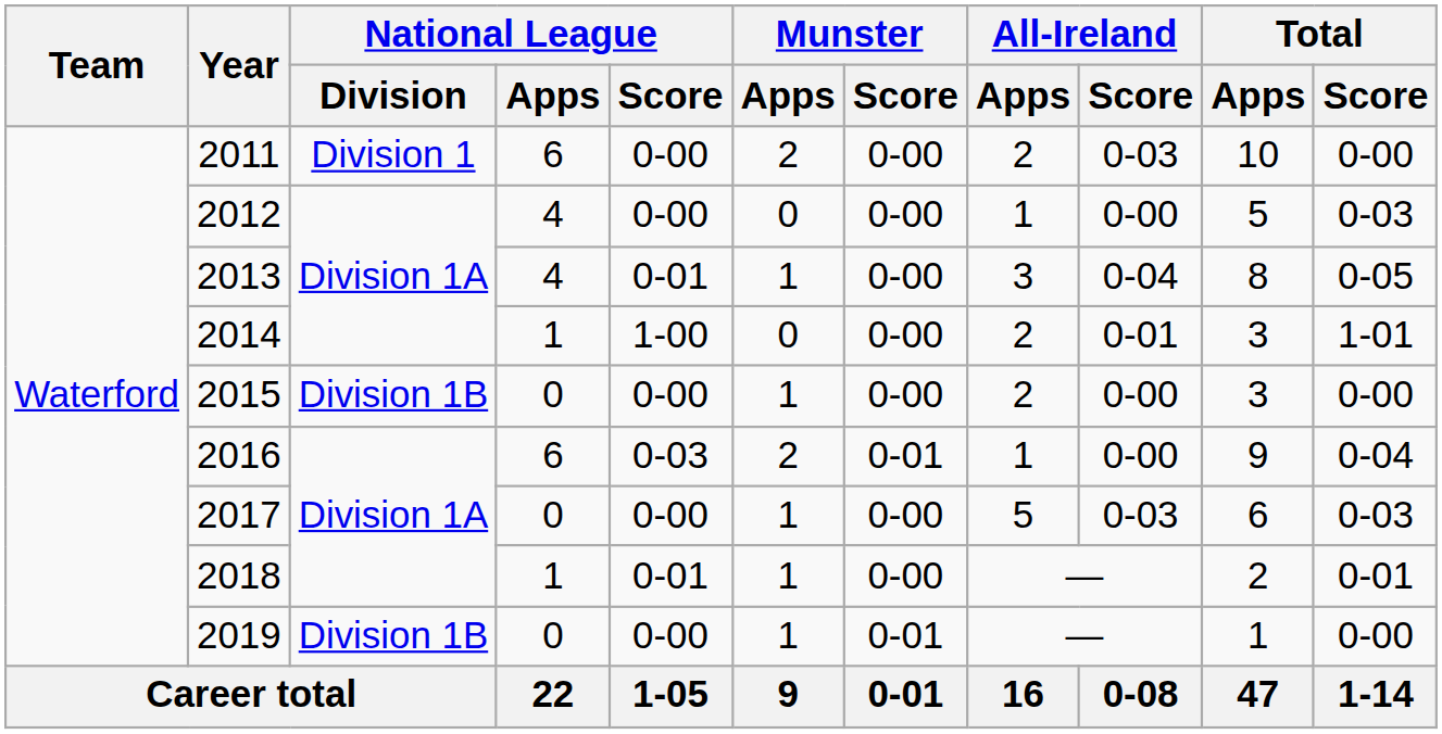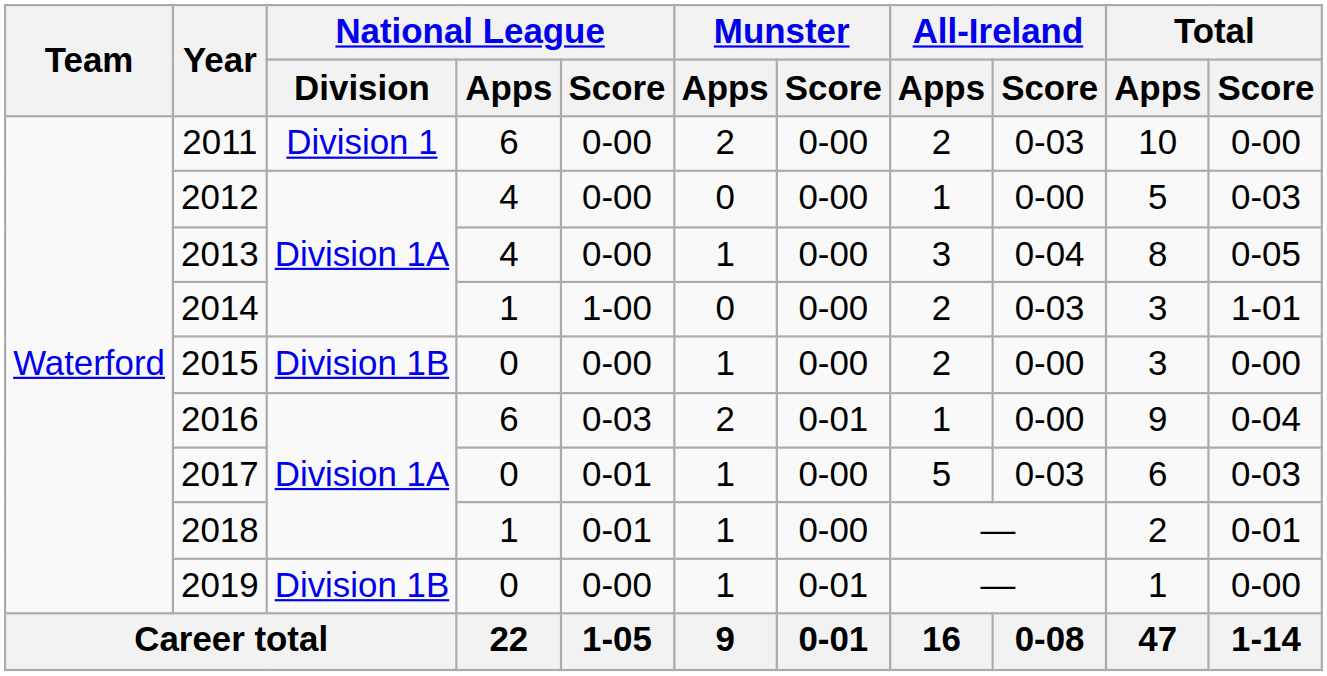2013 | National League / Score: 0-01 -> 0-00
2014 | All-Ireland / Score: 0-01 -> 0-03
2017 | National League / Score: 0-00 -> 0-01
